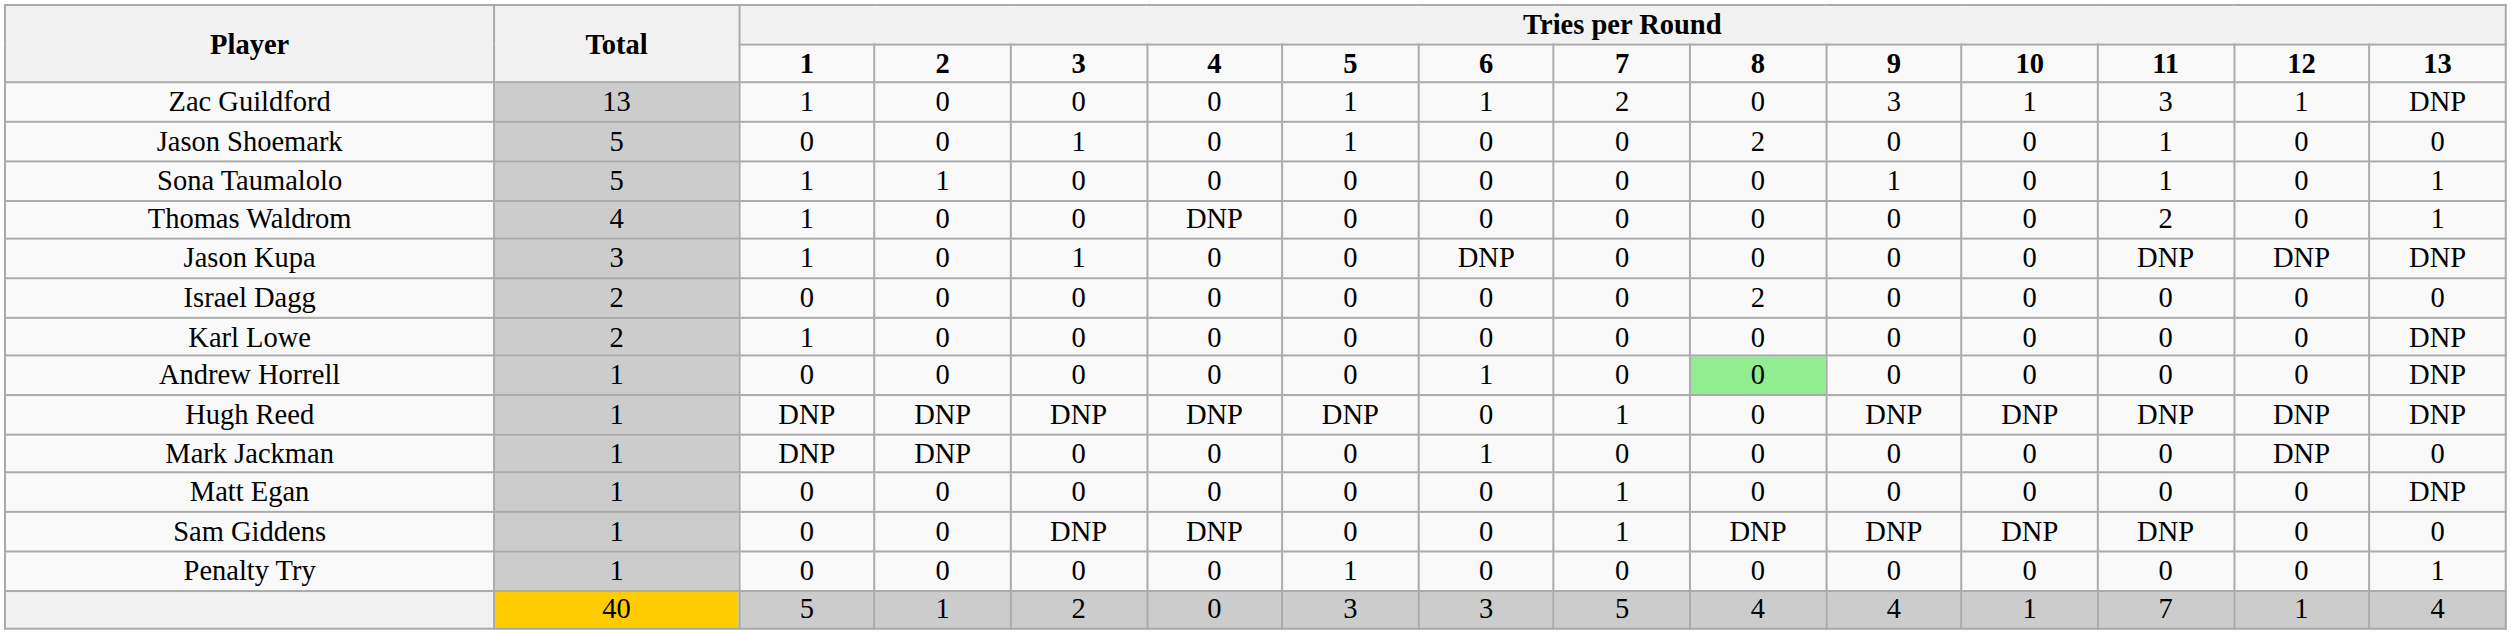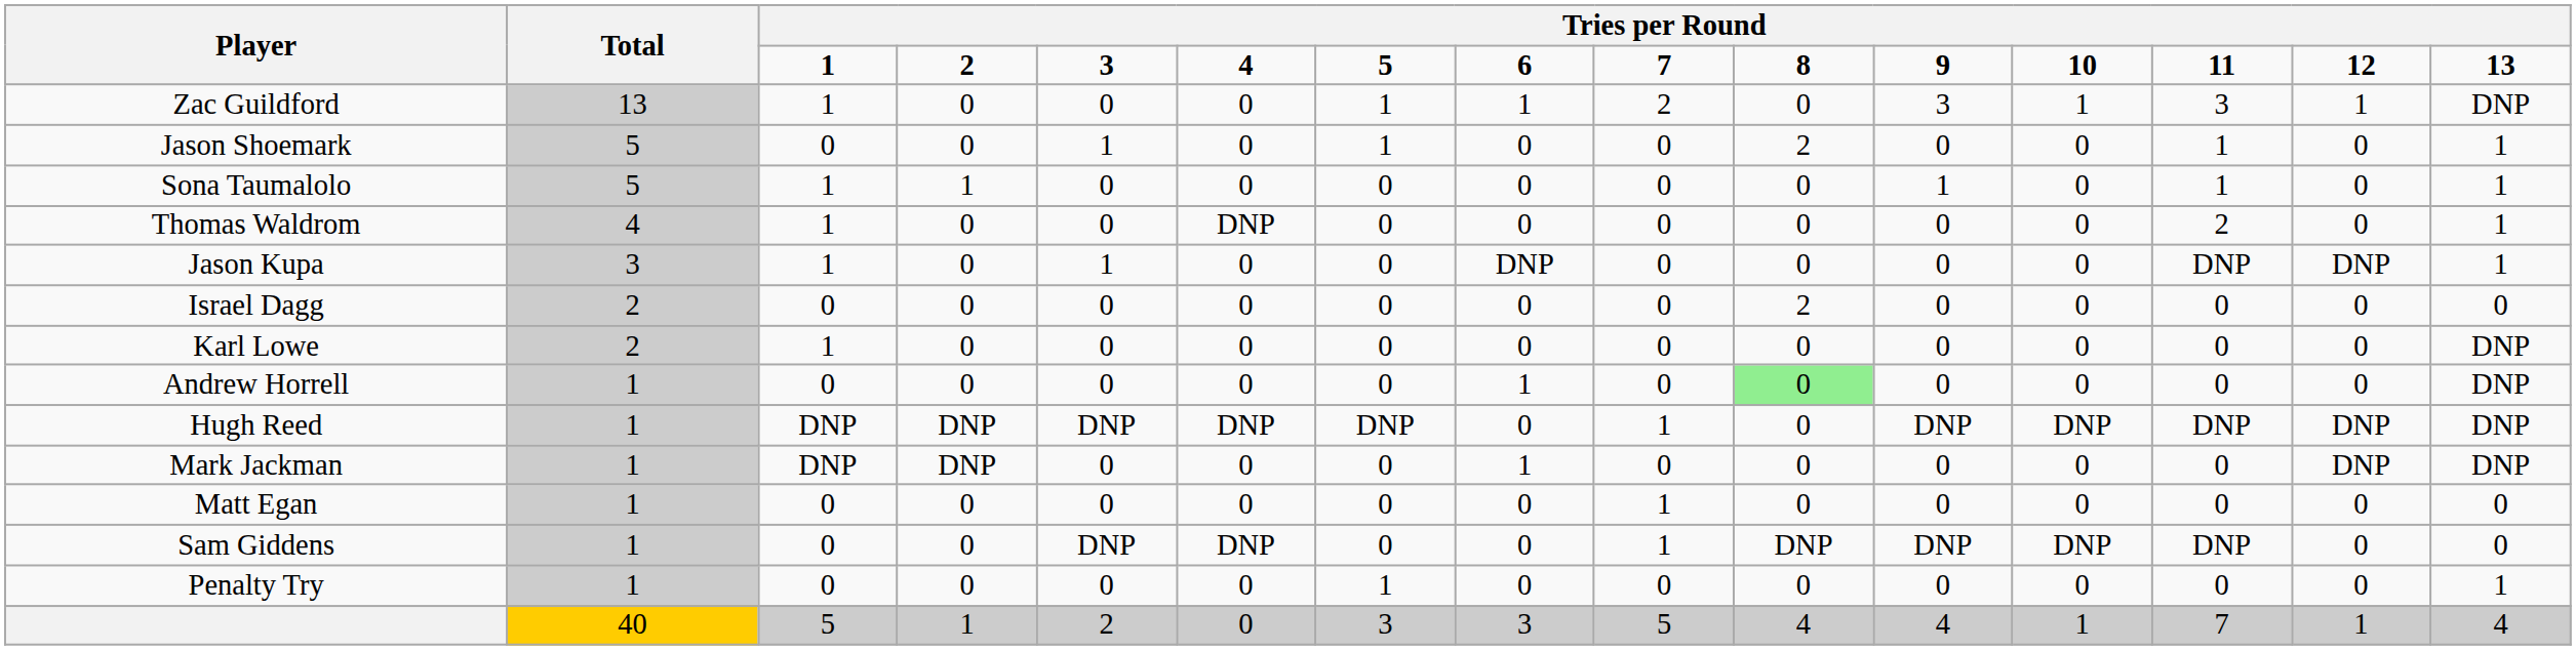Jason Shoemark | column 15: 0 -> 1
Jason Kupa | column 15: DNP -> 1
Mark Jackman | column 15: 0 -> DNP
Matt Egan | column 15: DNP -> 0
